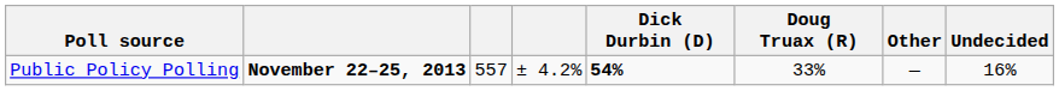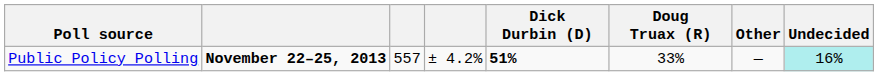Public Policy Polling | Dick Durbin (D): 54% -> 51%
Public Policy Polling | Undecided: no background -> paleturquoise background
